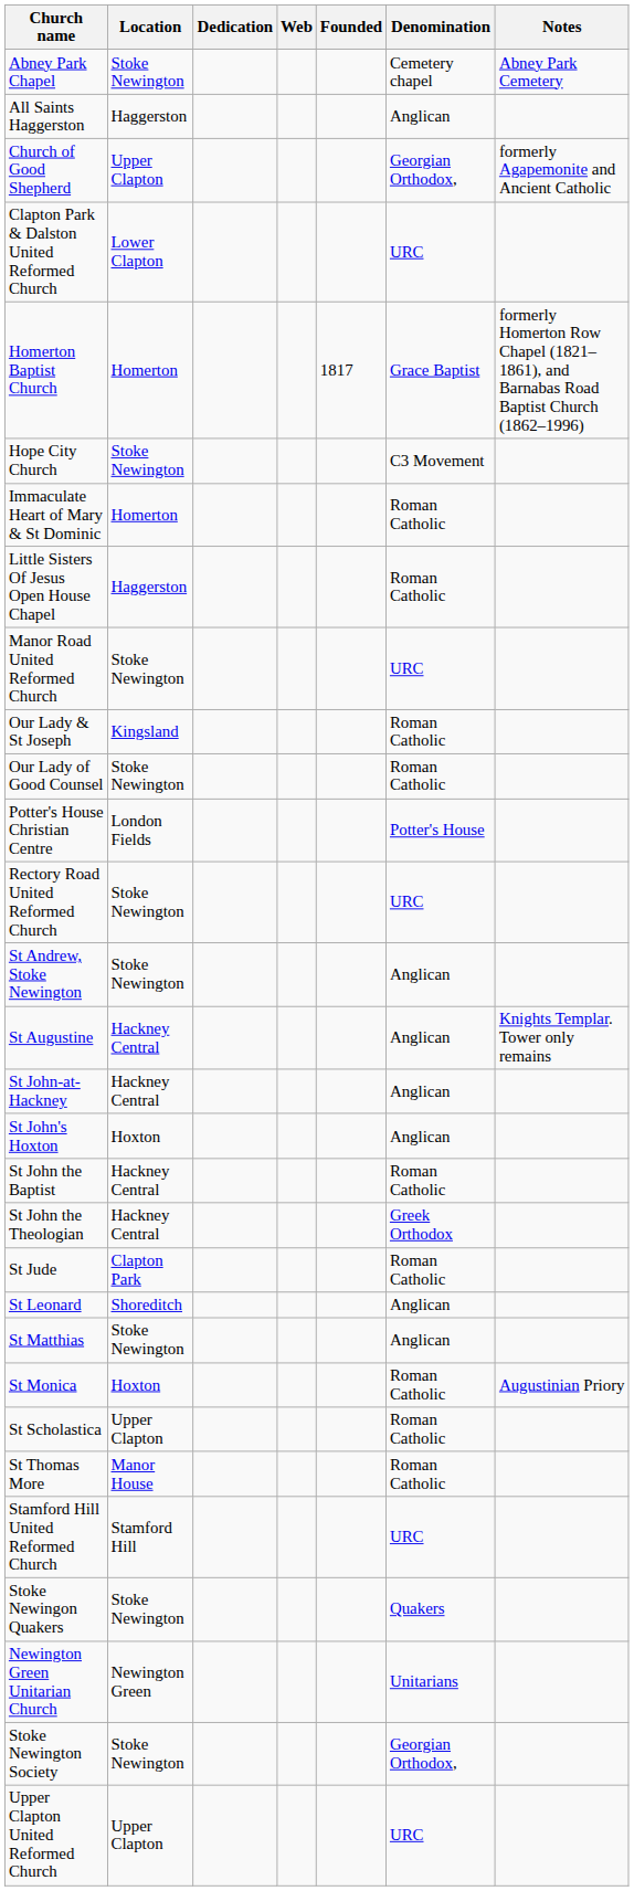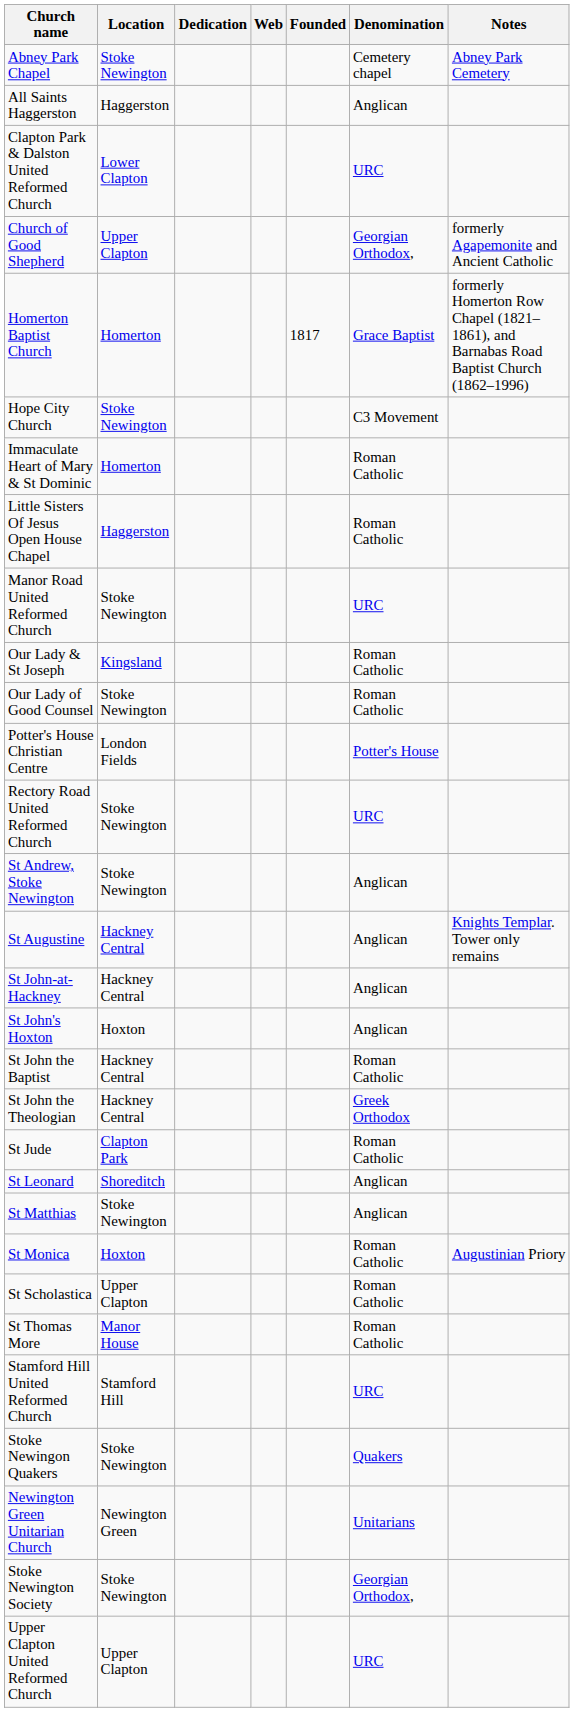rows swapped: Church of Good Shepherd <-> Clapton Park & Dalston United Reformed Church
